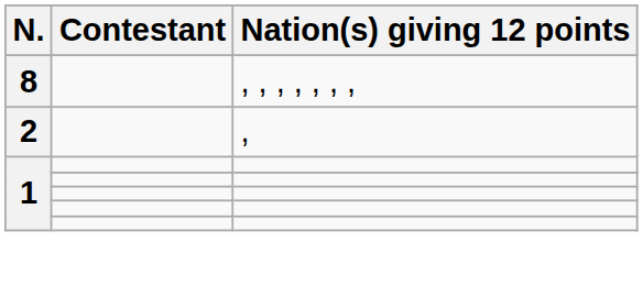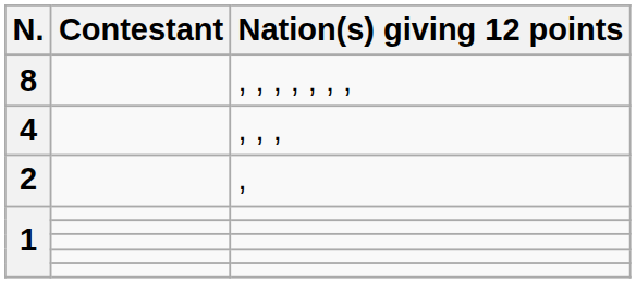+ row: 4 | , , ,
